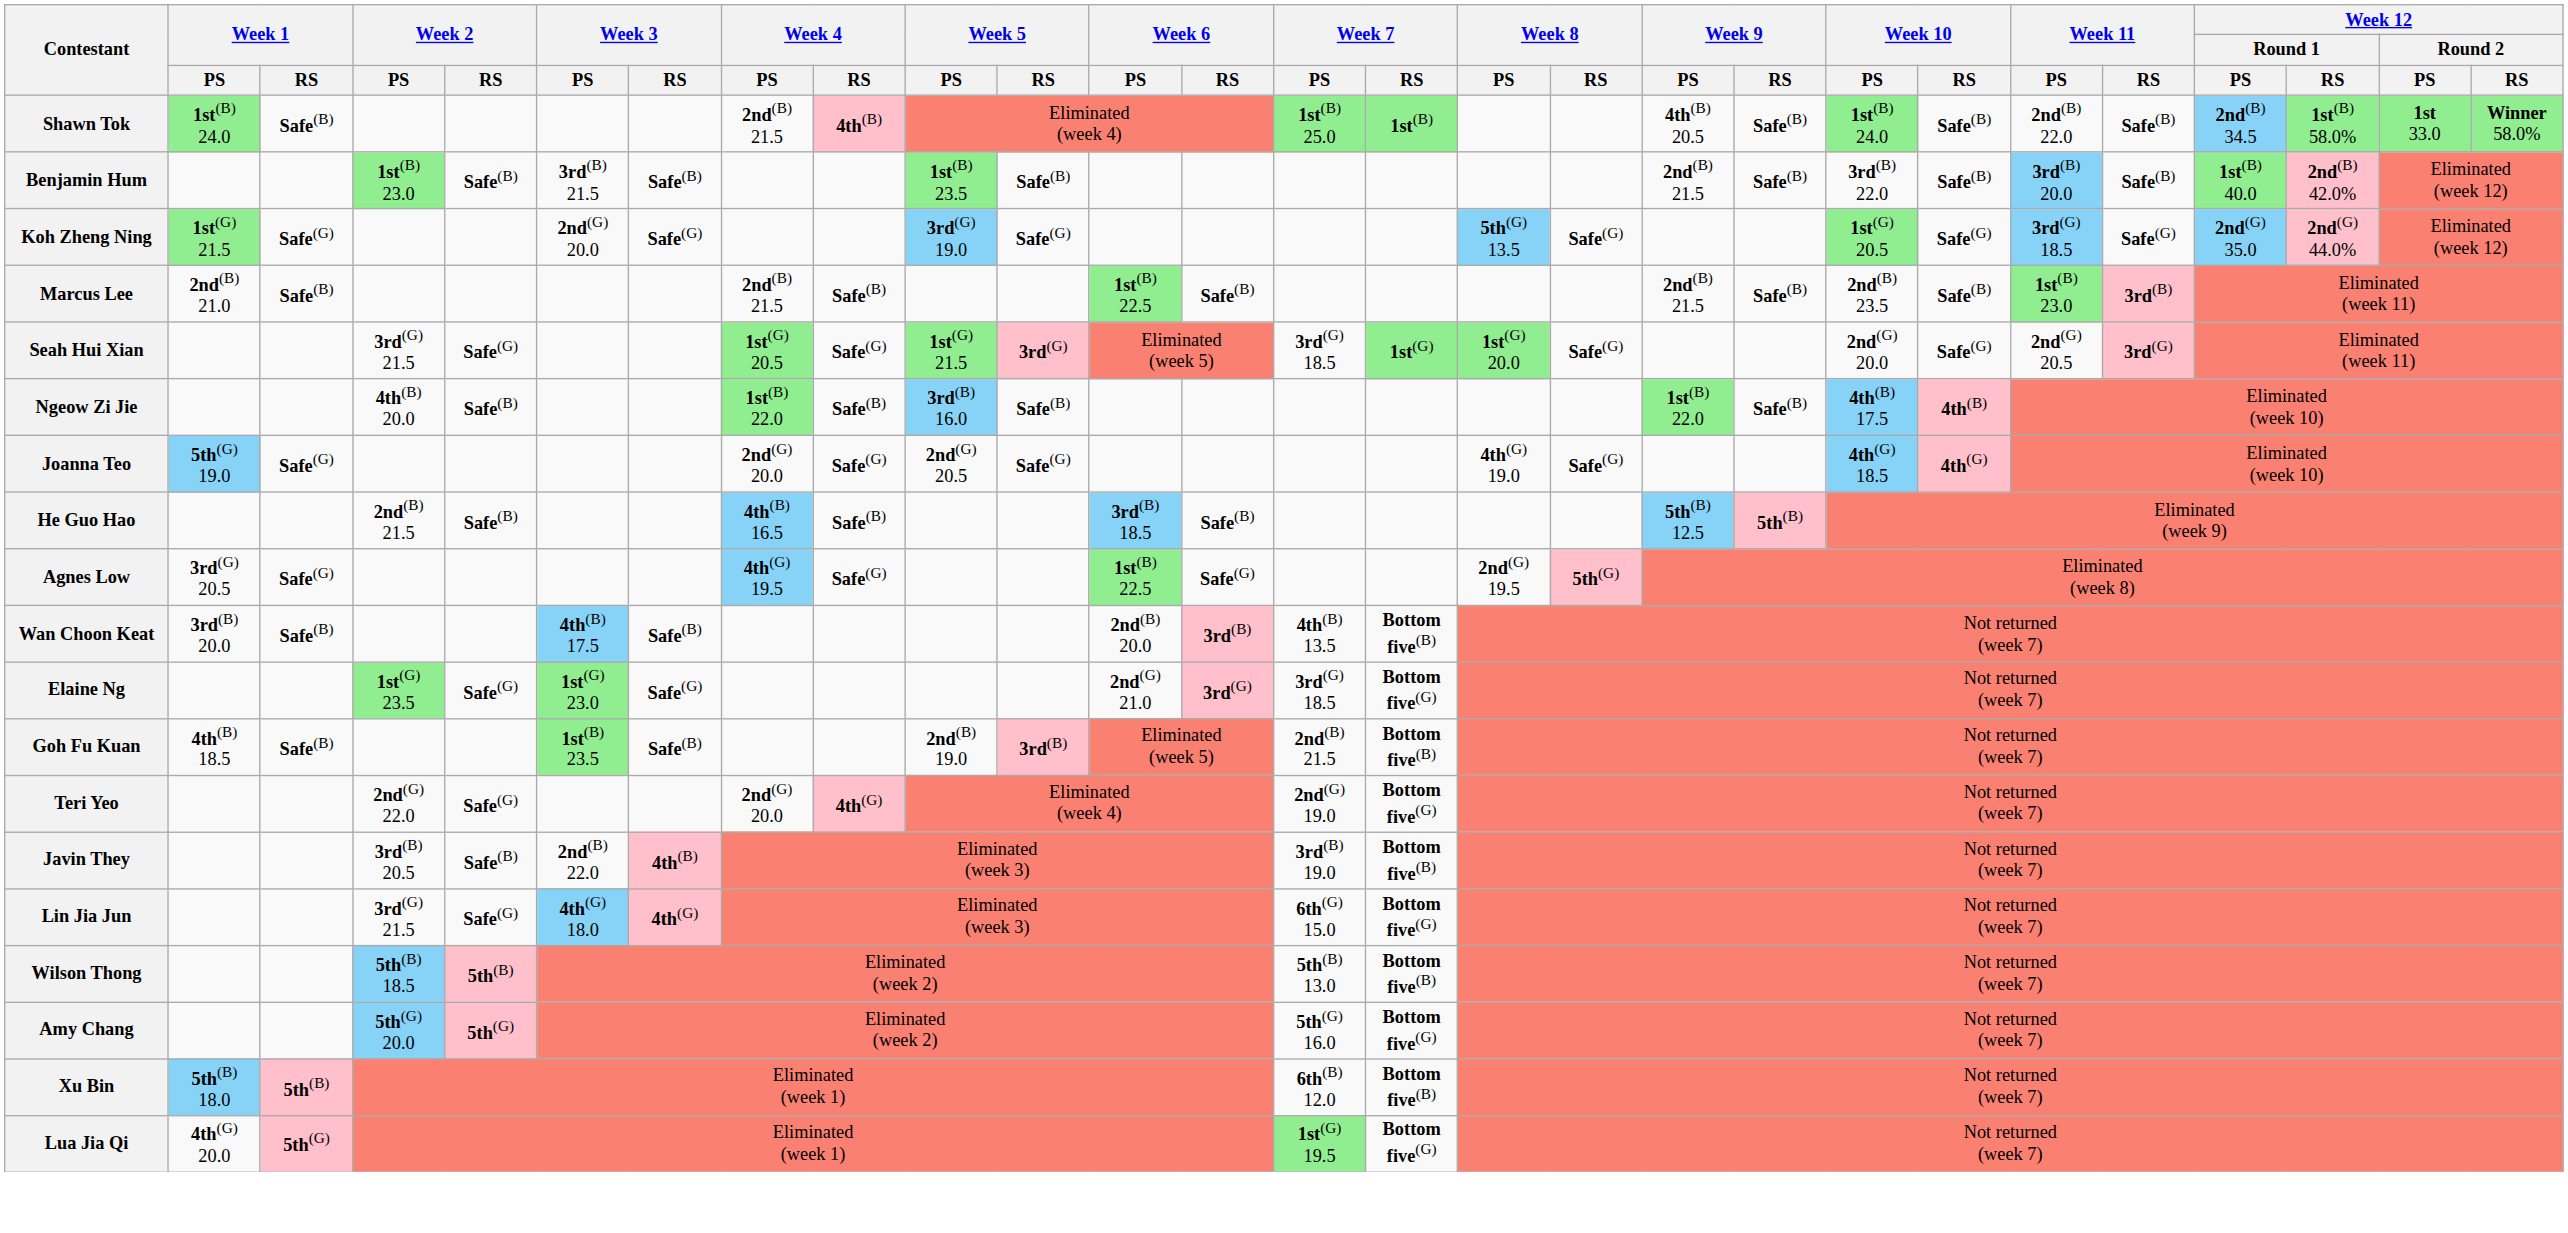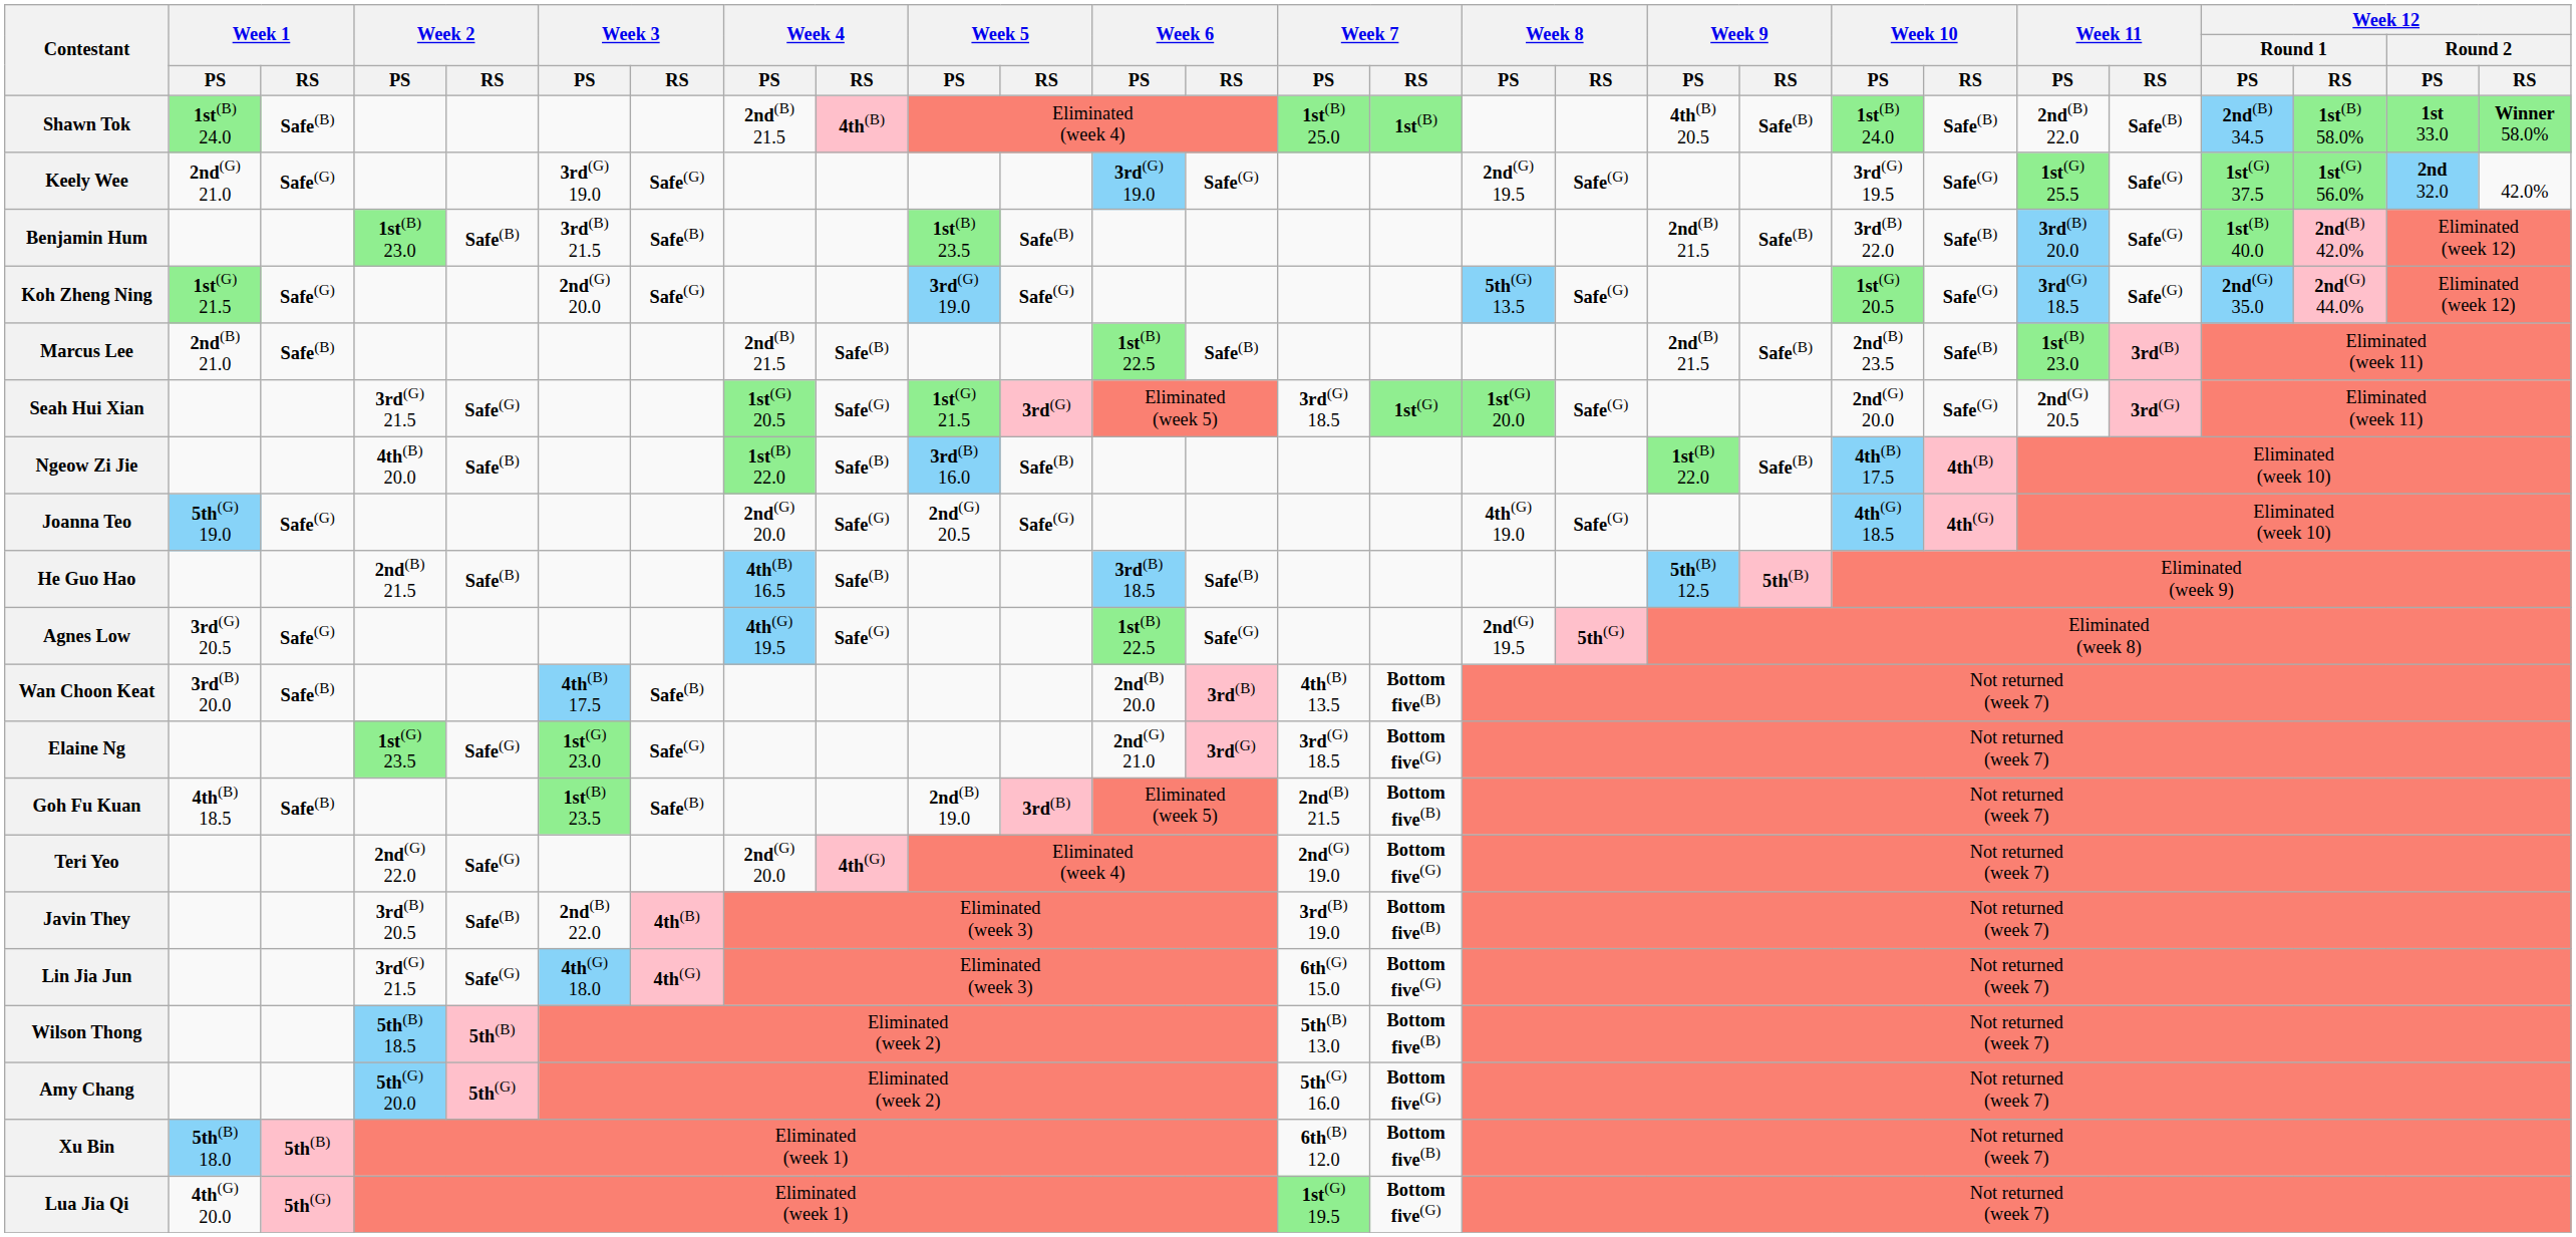+ row: Keely Wee | 2nd(G) 21.0 | Safe(G) | 3rd(G) 19.0 | Safe(G) | 3rd(G) 19.0 | Safe(G) | 2nd(G) 19.5 | Safe(G) | 3rd(G) 19.5 | Safe(G) | 1st(G) 25.5 | Safe(G) | 1st(G) 37.5 | 1st(G) 56.0% | 2nd 32.0 | 42.0%
Benjamin Hum | Week 11 / RS: Safe(B) -> Safe(G)
